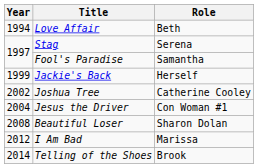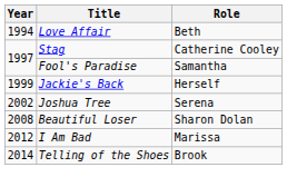Stag | Role: Serena -> Catherine Cooley
Joshua Tree | Role: Catherine Cooley -> Serena
- row: 2004 | Jesus the Driver | Con Woman #1
